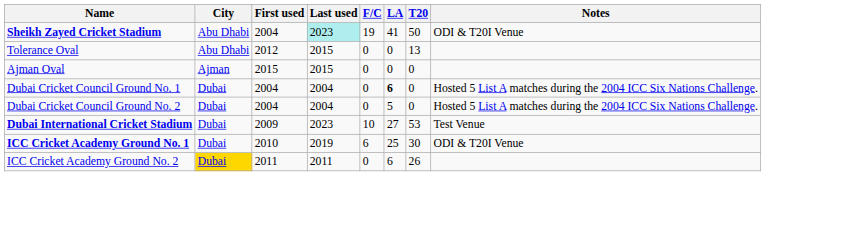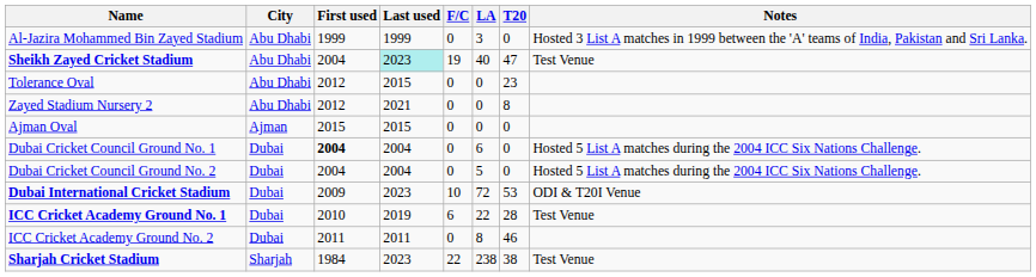+ row: Al-Jazira Mohammed Bin Zayed Stadium | Abu Dhabi | 1999 | 1999 | 0 | 3 | 0 | Hosted 3 List A matches in 1999 between the 'A' teams of India, Pakistan and Sri Lanka.
Sheikh Zayed Cricket Stadium | LA: 41 -> 40
Sheikh Zayed Cricket Stadium | T20: 50 -> 47
Sheikh Zayed Cricket Stadium | Notes: ODI & T20I Venue -> Test Venue
Tolerance Oval | T20: 13 -> 23
+ row: Zayed Stadium Nursery 2 | Abu Dhabi | 2012 | 2021 | 0 | 0 | 8
Dubai Cricket Council Ground No. 1 | First used: normal -> bold
Dubai Cricket Council Ground No. 1 | LA: bold -> normal
Dubai International Cricket Stadium | LA: 27 -> 72
Dubai International Cricket Stadium | Notes: Test Venue -> ODI & T20I Venue
ICC Cricket Academy Ground No. 1 | LA: 25 -> 22
ICC Cricket Academy Ground No. 1 | T20: 30 -> 28
ICC Cricket Academy Ground No. 1 | Notes: ODI & T20I Venue -> Test Venue
ICC Cricket Academy Ground No. 2 | City: gold background -> no background
ICC Cricket Academy Ground No. 2 | LA: 6 -> 8
ICC Cricket Academy Ground No. 2 | T20: 26 -> 46
+ row: Sharjah Cricket Stadium | Sharjah | 1984 | 2023 | 22 | 238 | 38 | Test Venue
